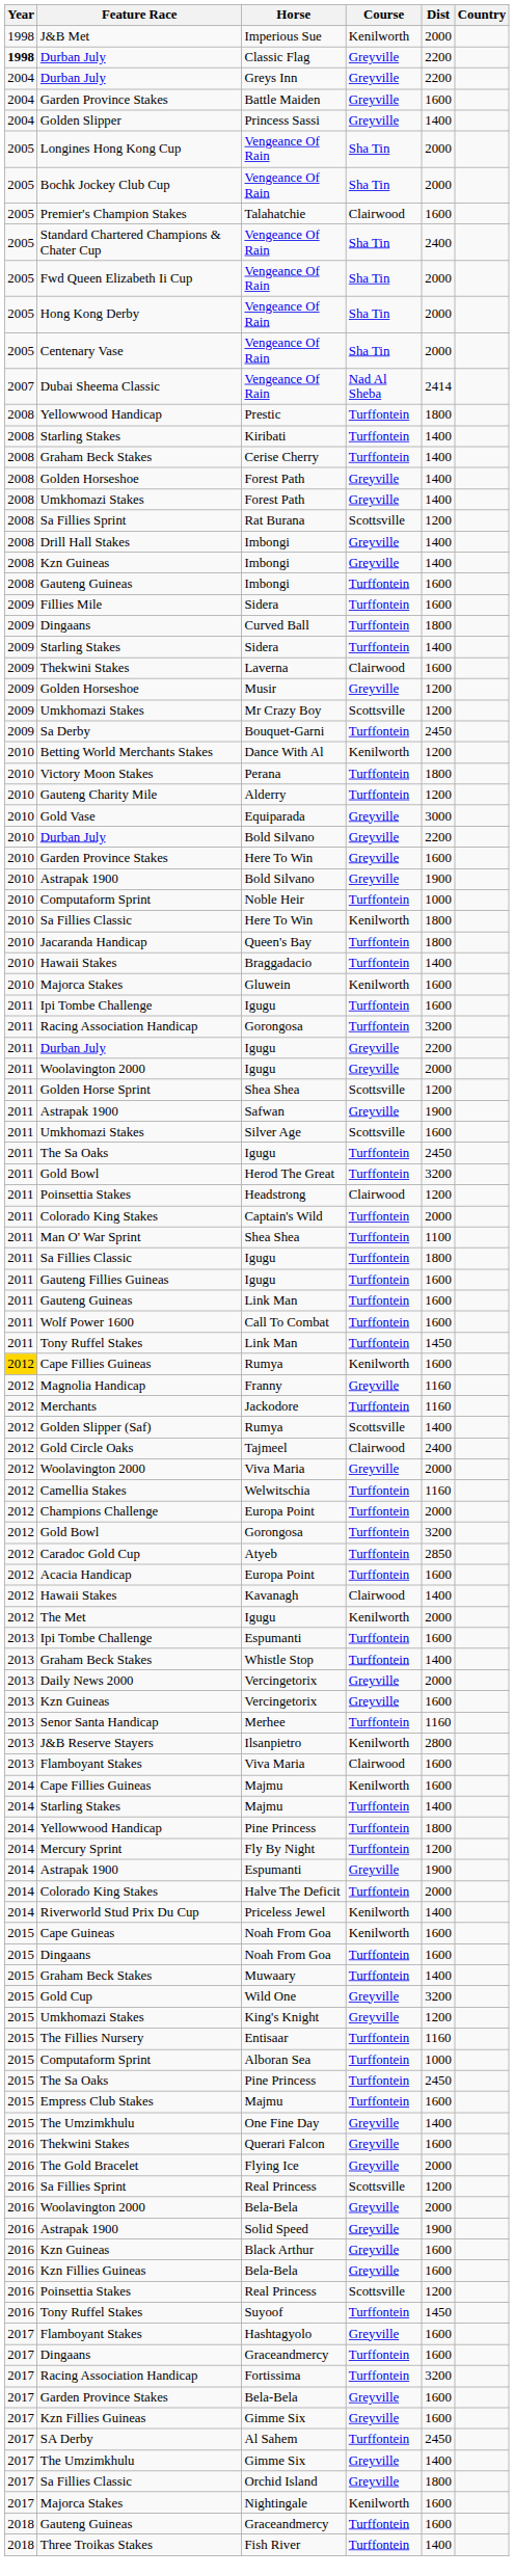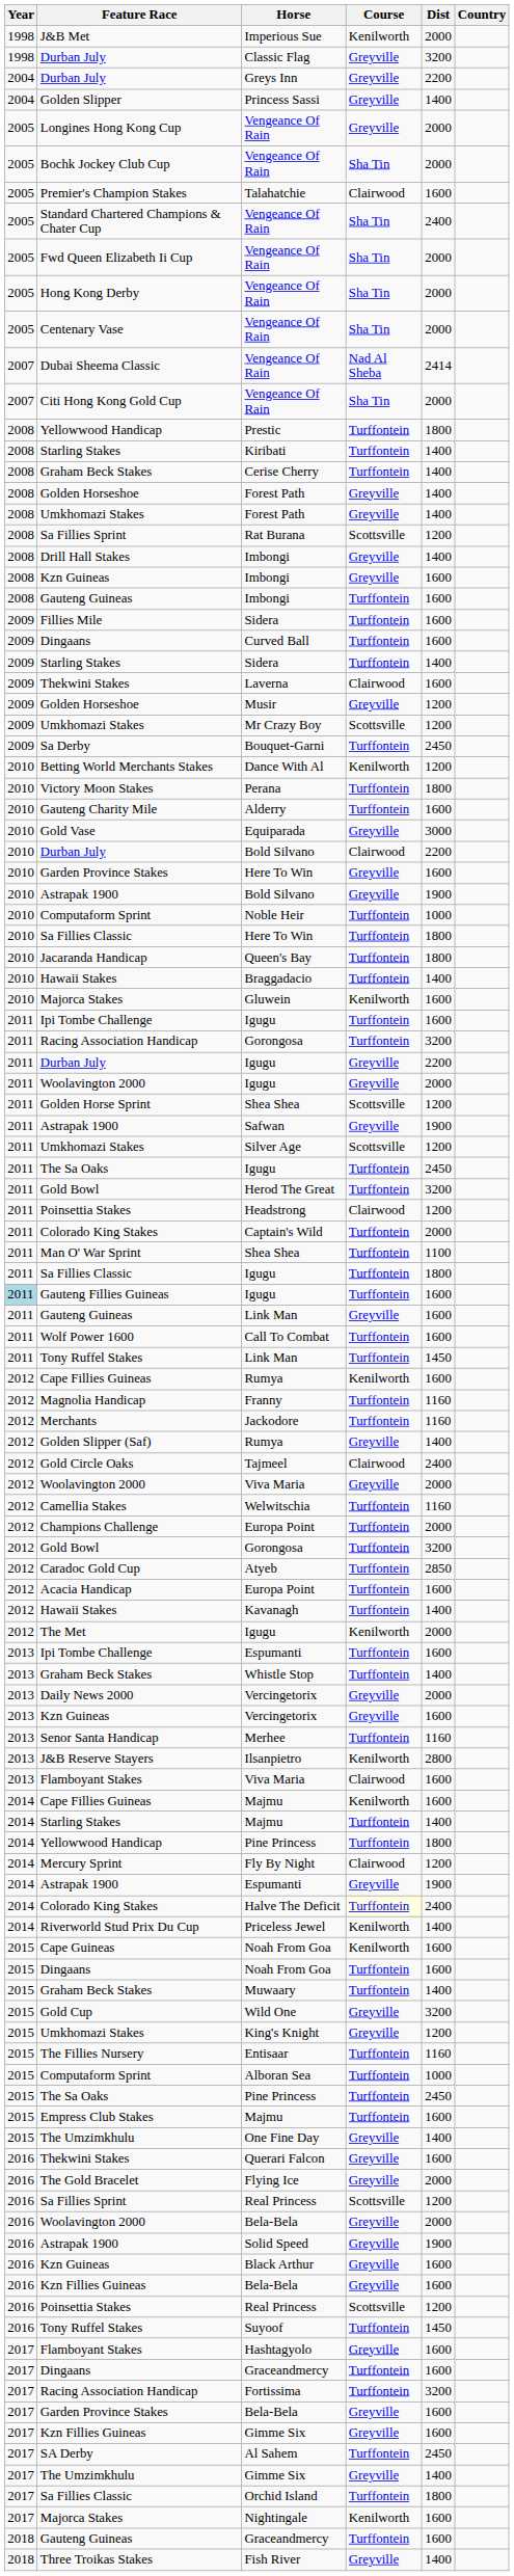Classic Flag | Year: bold -> normal
Classic Flag | Dist: 2200 -> 3200
- row: 2004 | Garden Province Stakes | Battle Maiden | Greyville | 1600
Longines Hong Kong Cup / Vengeance Of Rain | Course: Sha Tin -> Greyville
+ row: 2007 | Citi Hong Kong Gold Cup | Vengeance Of Rain | Sha Tin | 2000
Kzn Guineas / Imbongi | Dist: 1400 -> 1600
Curved Ball | Dist: 1800 -> 1600
Alderry | Dist: 1200 -> 1600
Durban July / Bold Silvano | Course: Greyville -> Clairwood
Sa Fillies Classic / Here To Win | Course: Kenilworth -> Turffontein
Silver Age | Dist: 1600 -> 1200
Gauteng Fillies Guineas / Igugu | Year: no background -> lightblue background
Gauteng Guineas / Link Man | Course: Turffontein -> Greyville
Cape Fillies Guineas / Rumya | Year: gold background -> no background
Franny | Course: Greyville -> Turffontein
Golden Slipper (Saf) / Rumya | Course: Scottsville -> Greyville
Kavanagh | Course: Clairwood -> Turffontein
Fly By Night | Course: Turffontein -> Clairwood
Halve The Deficit | Course: no background -> lightyellow background
Halve The Deficit | Dist: 2000 -> 2400
Orchid Island | Course: Greyville -> Turffontein
Fish River | Course: Turffontein -> Greyville
